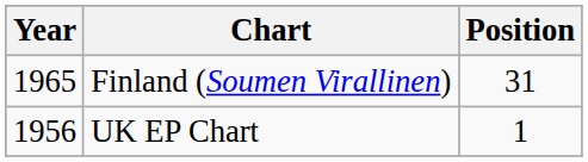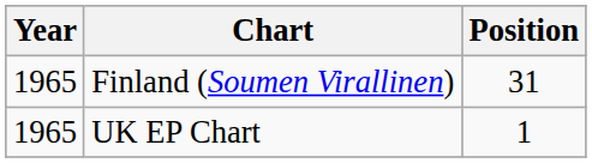UK EP Chart | Year: 1956 -> 1965
